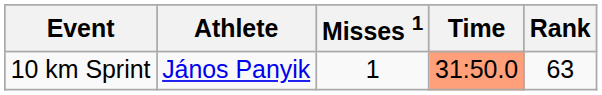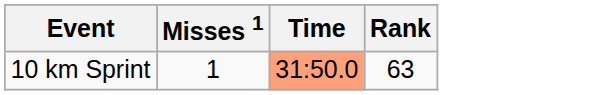- column: Athlete | János Panyik
